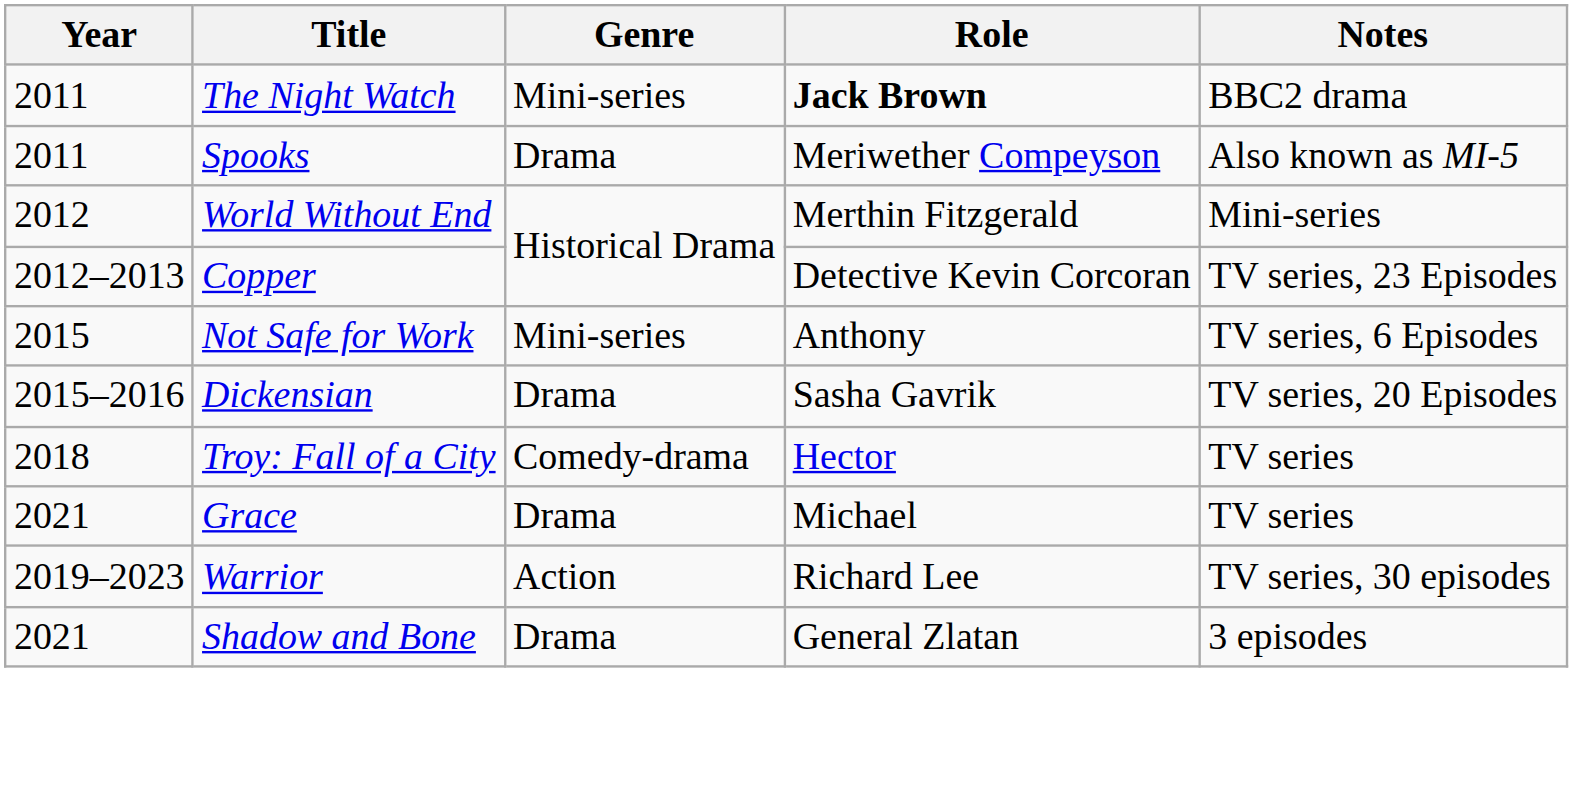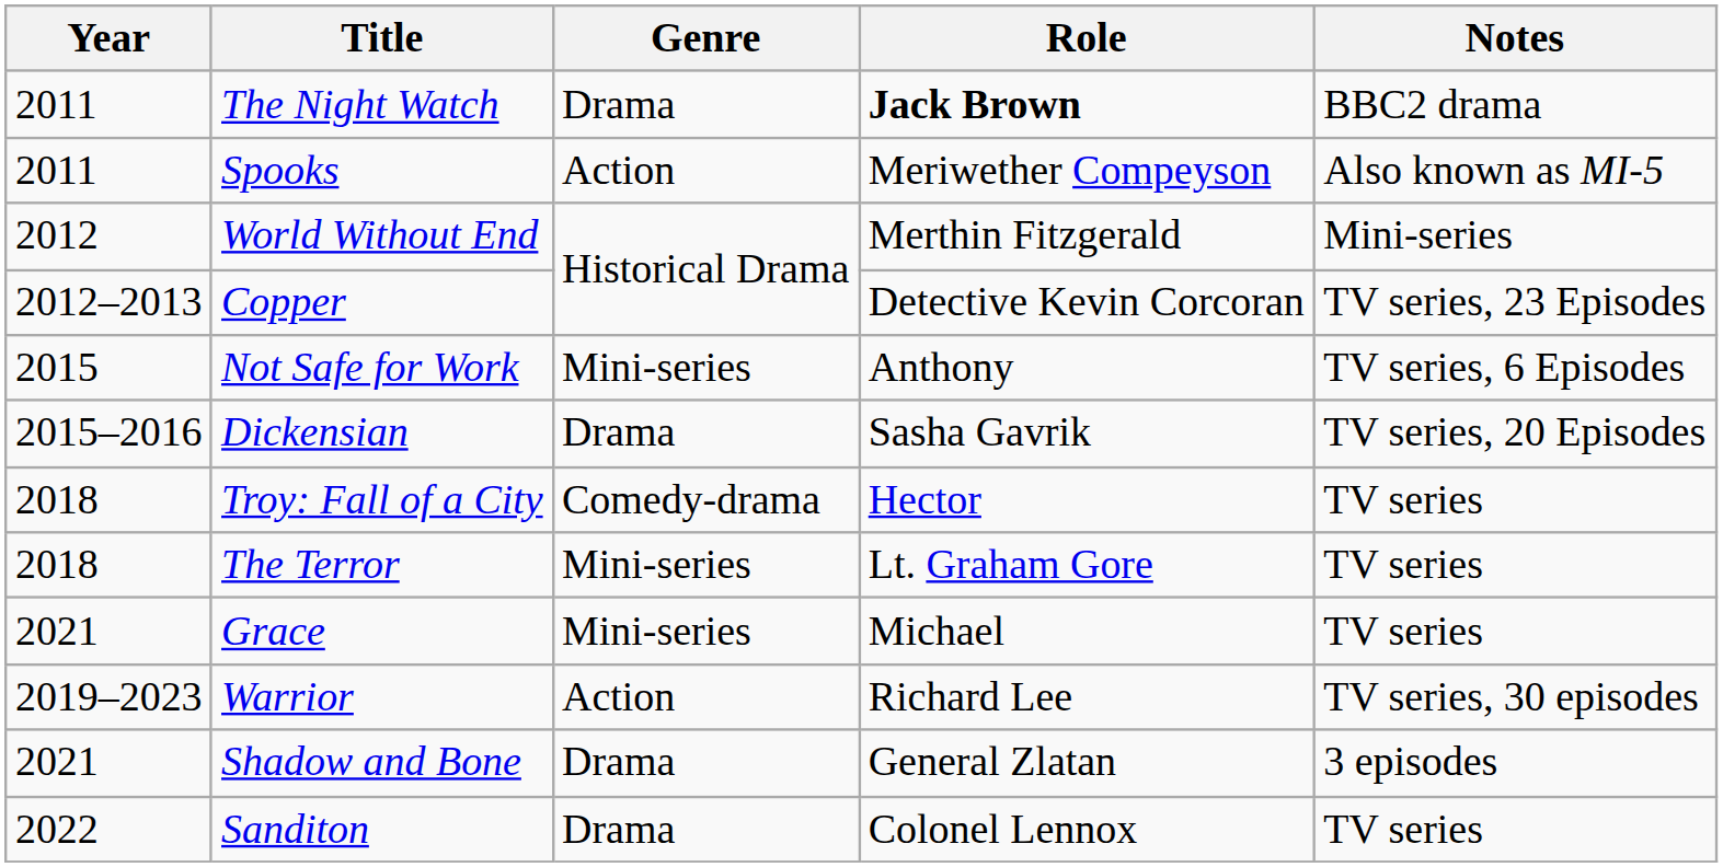The Night Watch | Genre: Mini-series -> Drama
Spooks | Genre: Drama -> Action
+ row: 2018 | The Terror | Mini-series | Lt. Graham Gore | TV series
Grace | Genre: Drama -> Mini-series
+ row: 2022 | Sanditon | Drama | Colonel Lennox | TV series
